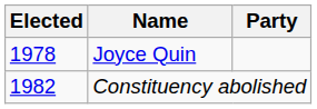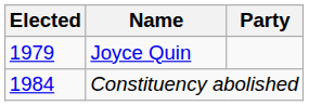Joyce Quin | Elected: 1978 -> 1979
Constituency abolished | Elected: 1982 -> 1984
